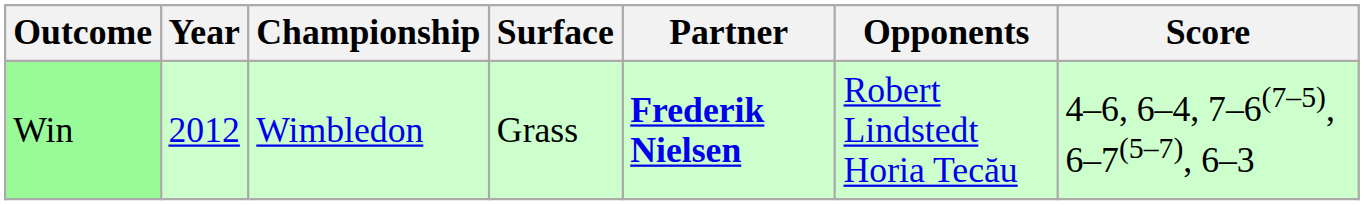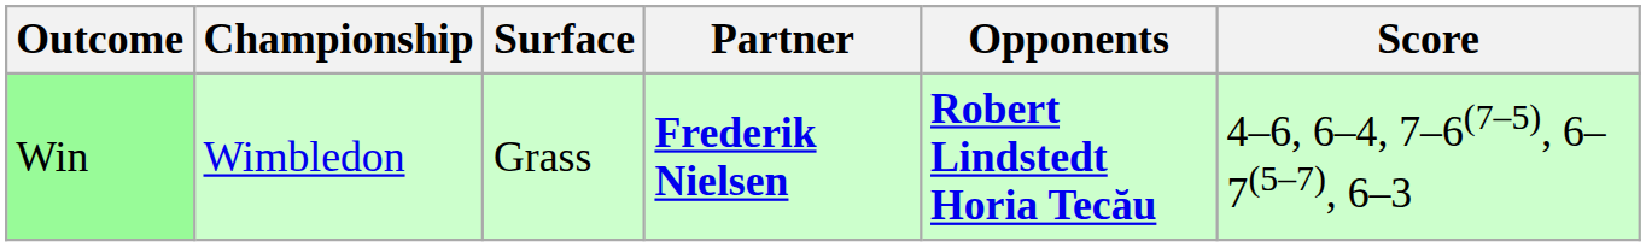- column: Year | 2012
Win | Opponents: normal -> bold
